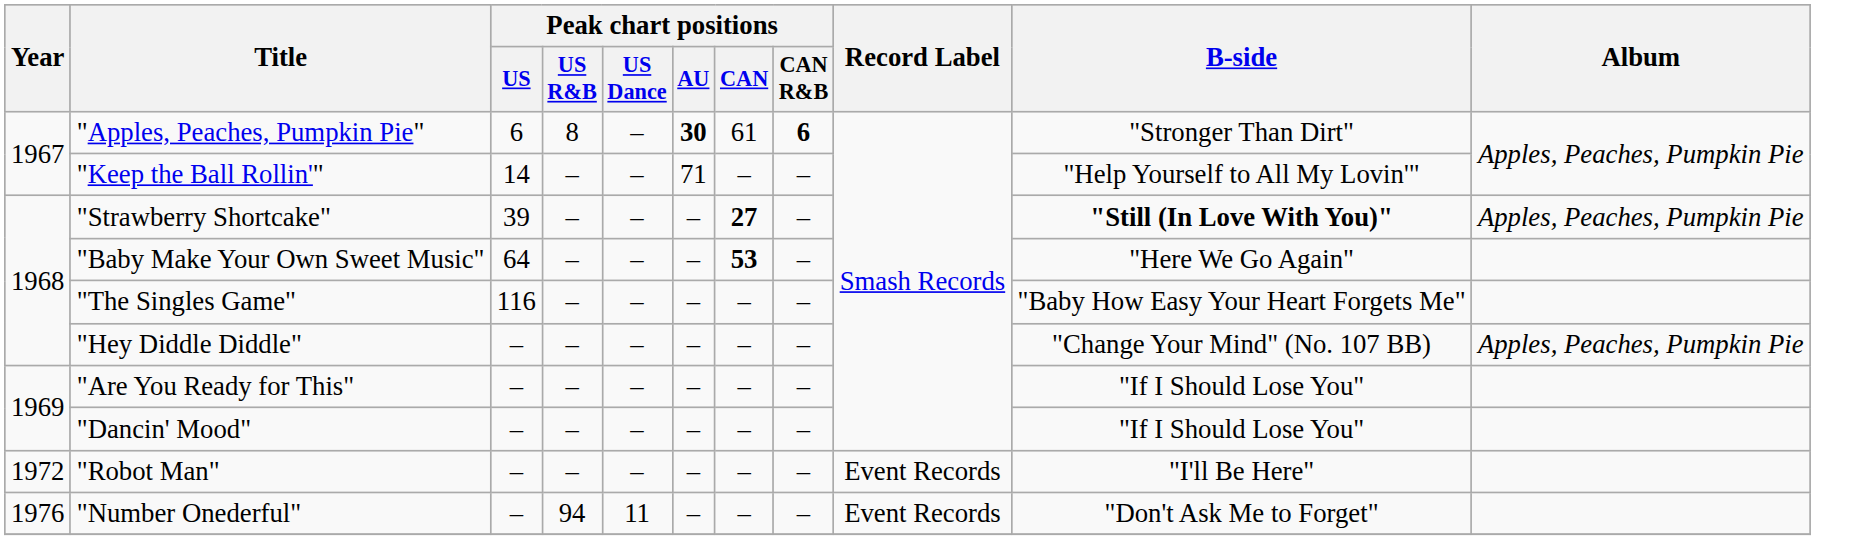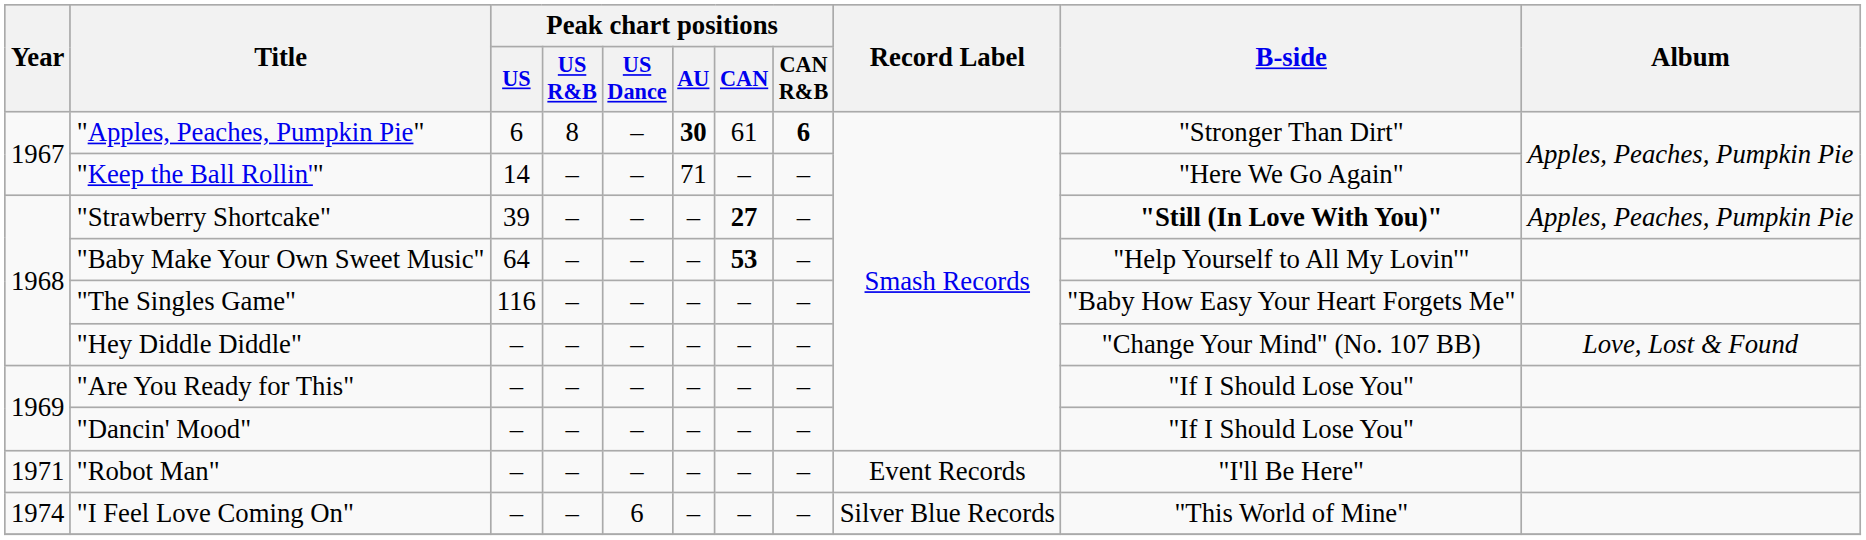"Keep the Ball Rollin'" | B-side: "Help Yourself to All My Lovin'" -> "Here We Go Again"
"Baby Make Your Own Sweet Music" | B-side: "Here We Go Again" -> "Help Yourself to All My Lovin'"
"Hey Diddle Diddle" | Album: Apples, Peaches, Pumpkin Pie -> Love, Lost & Found
"Robot Man" | Year: 1972 -> 1971
+ row: 1974 | "I Feel Love Coming On" | – | – | 6 | – | – | – | Silver Blue Records | "This World of Mine"
- row: 1976 | "Number Onederful" | – | 94 | 11 | – | – | – | Event Records | "Don't Ask Me to Forget"
